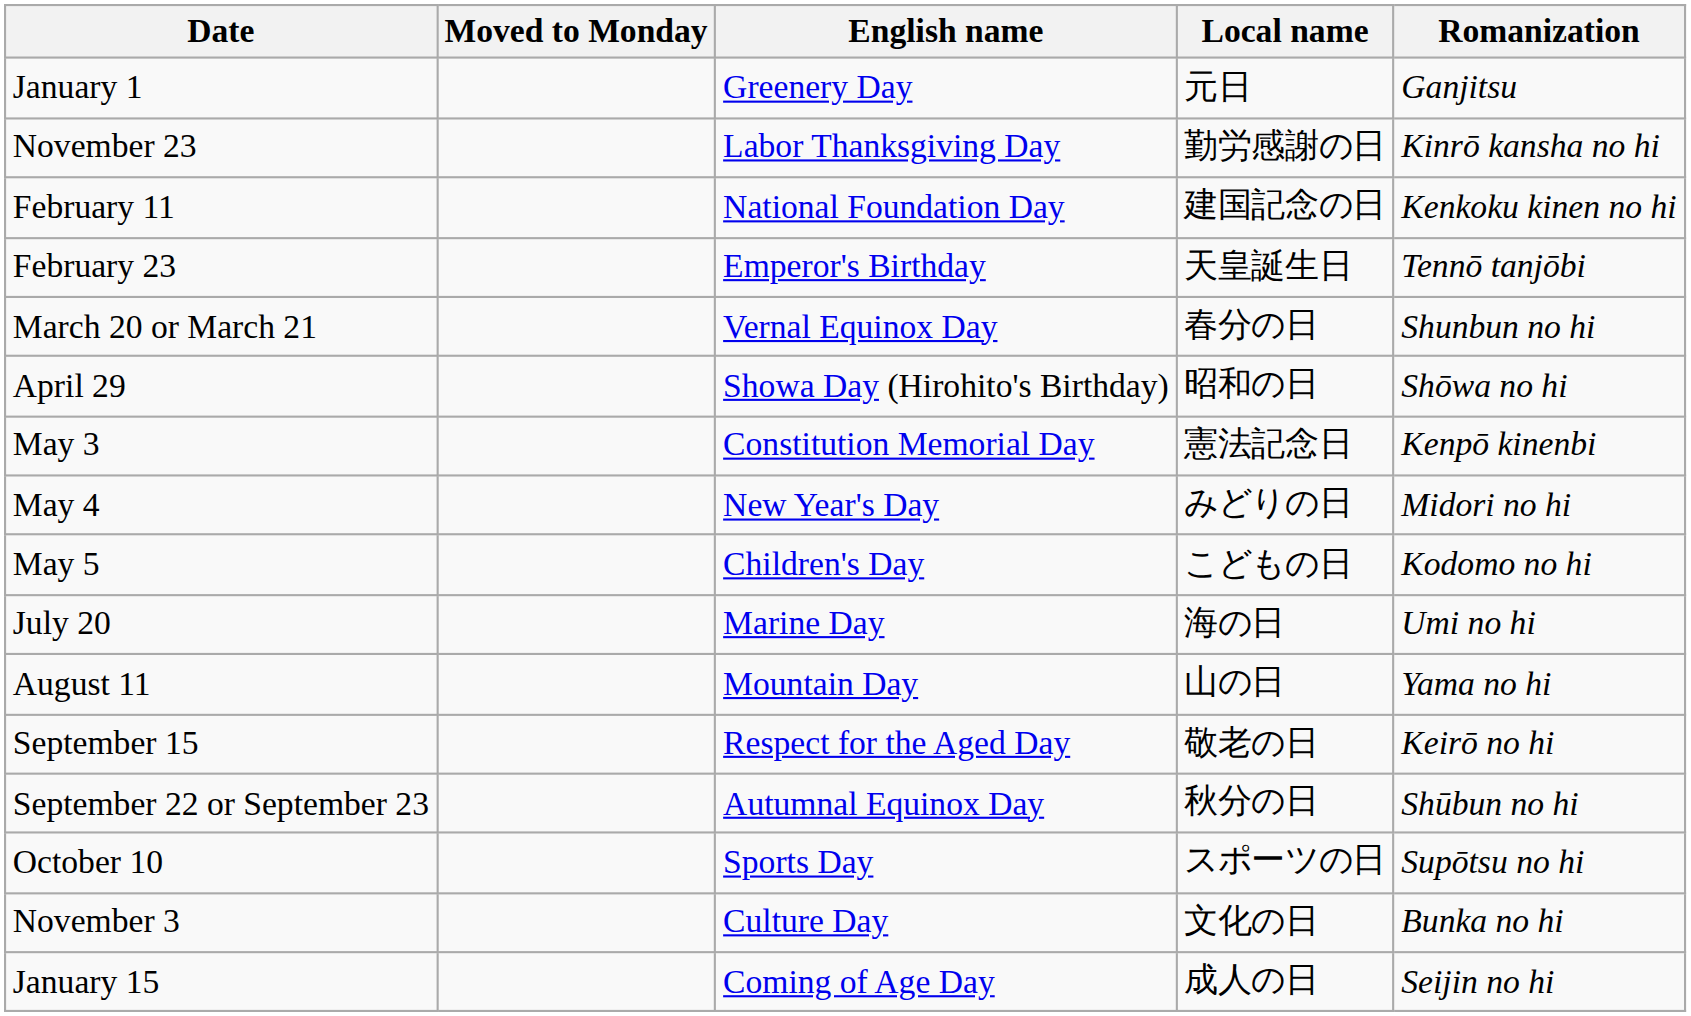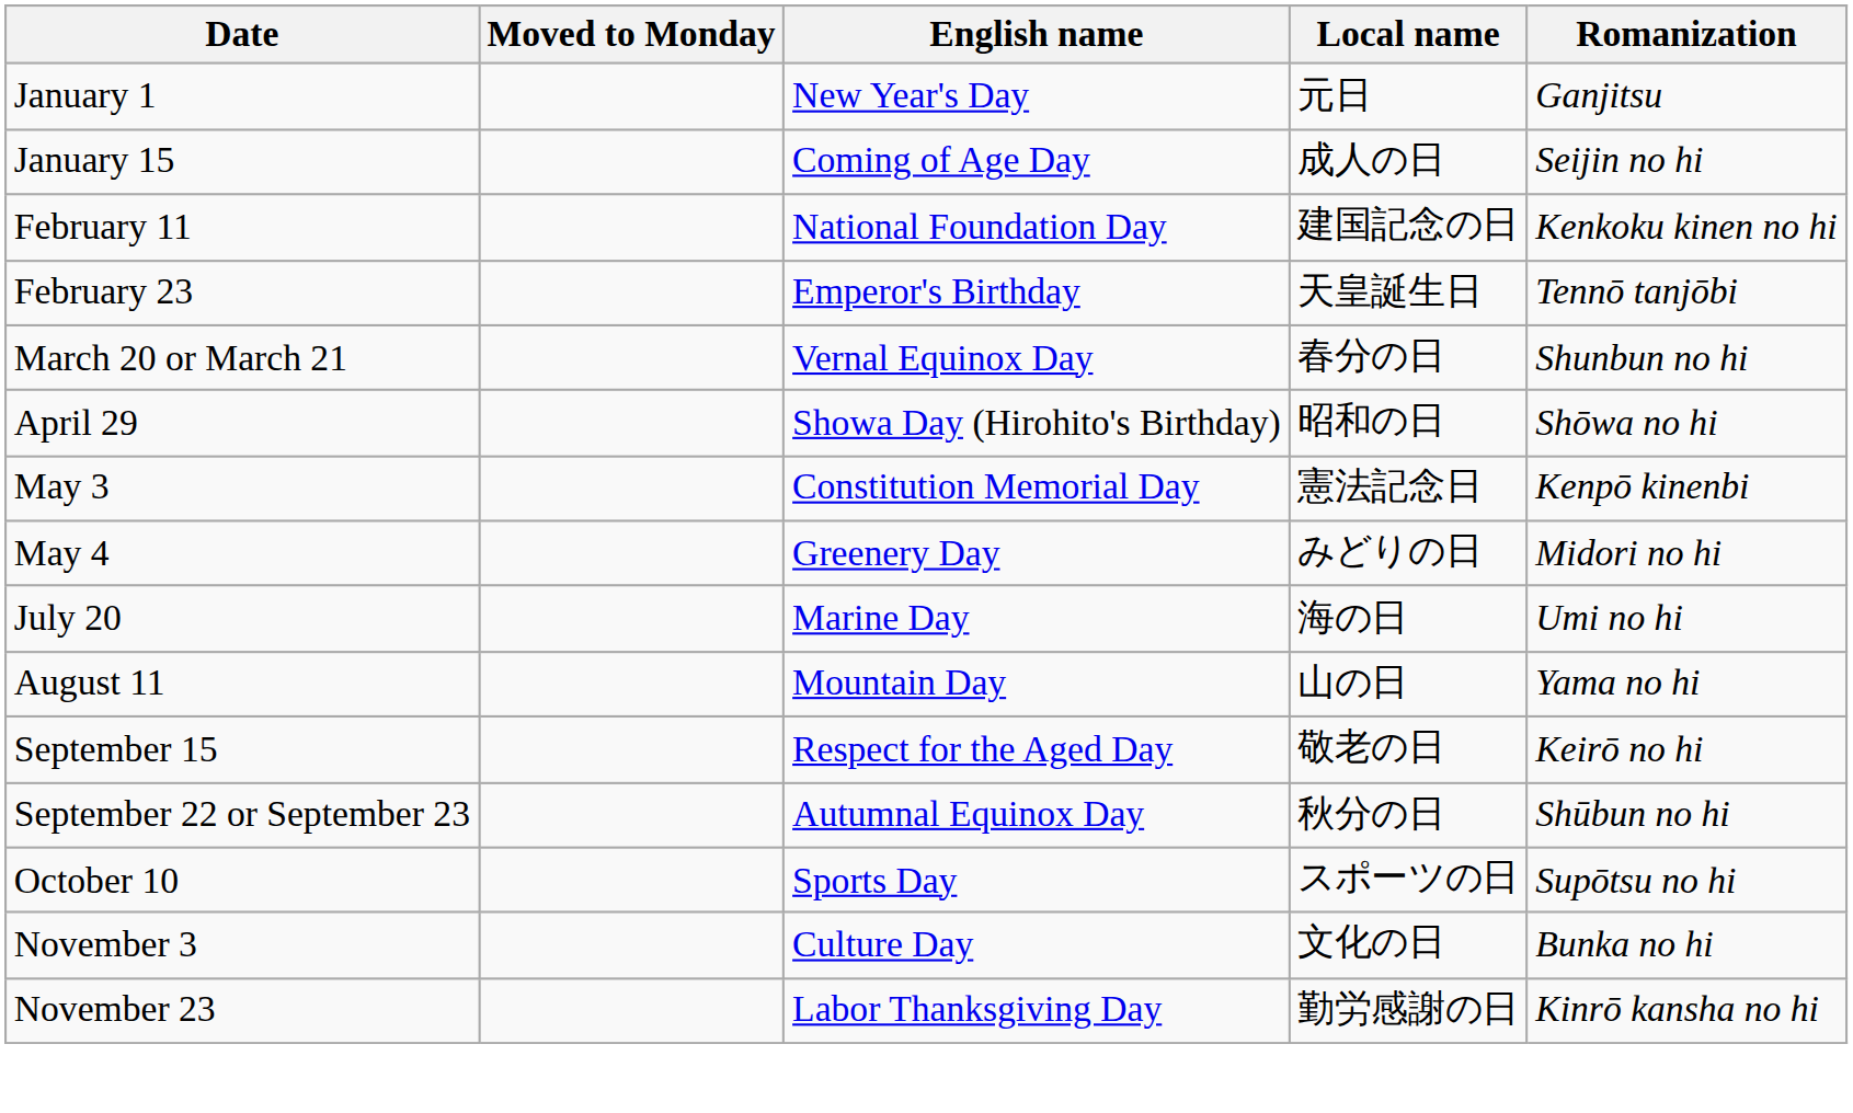January 1 | English name: Greenery Day -> New Year's Day
rows swapped: January 15 <-> November 23
May 4 | English name: New Year's Day -> Greenery Day
- row: May 5 | Children's Day | こどもの日 | Kodomo no hi
